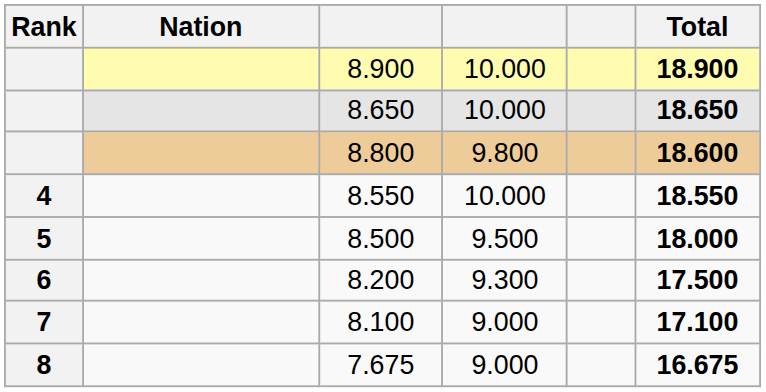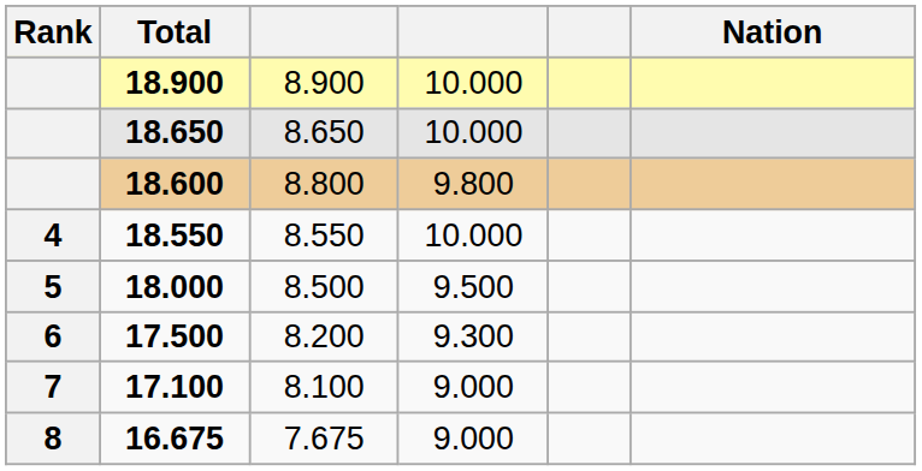columns swapped: Nation <-> Total
